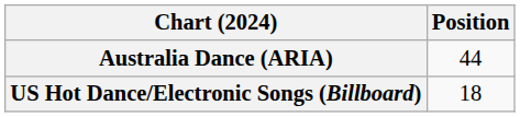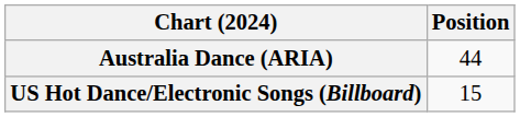US Hot Dance/Electronic Songs (Billboard) | Position: 18 -> 15
